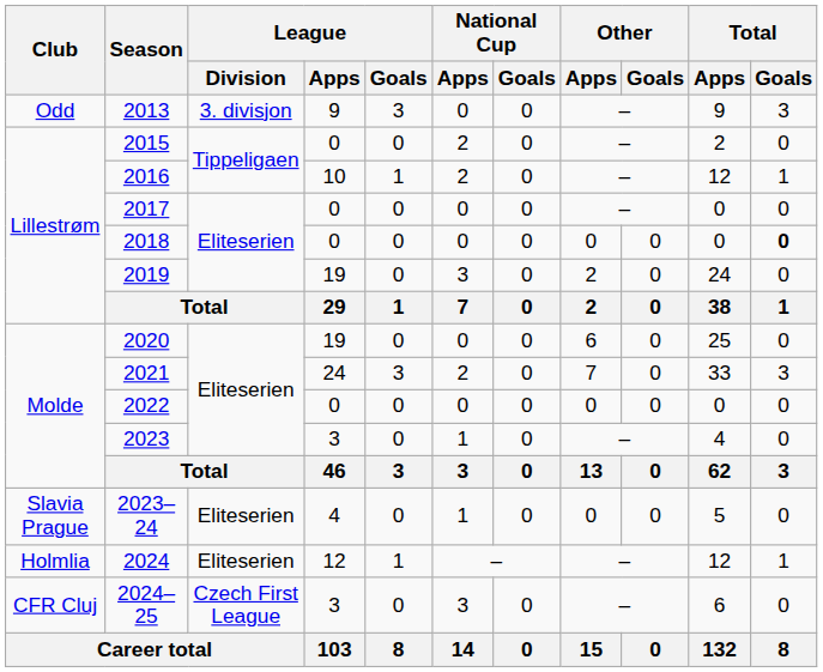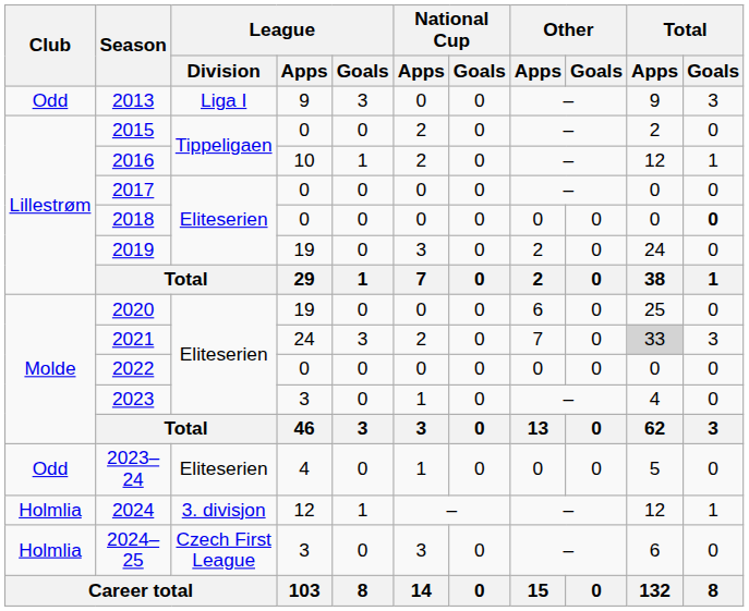2013 | League / Division: 3. divisjon -> Liga I
2021 | Total / Apps: no background -> lightgrey background
2023–24 | Club: Slavia Prague -> Odd
2024 | League / Division: Eliteserien -> 3. divisjon
2024–25 | Club: CFR Cluj -> Holmlia
